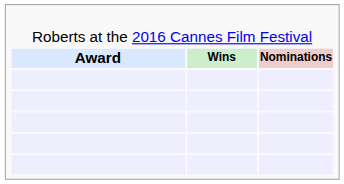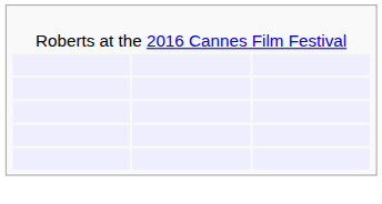- row: Award | Wins | Nominations
